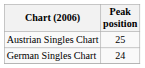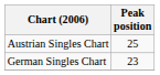German Singles Chart | Peak position: 24 -> 23
